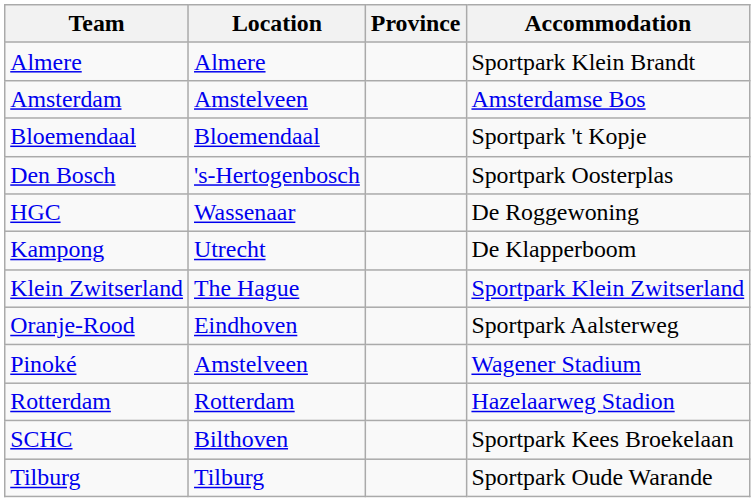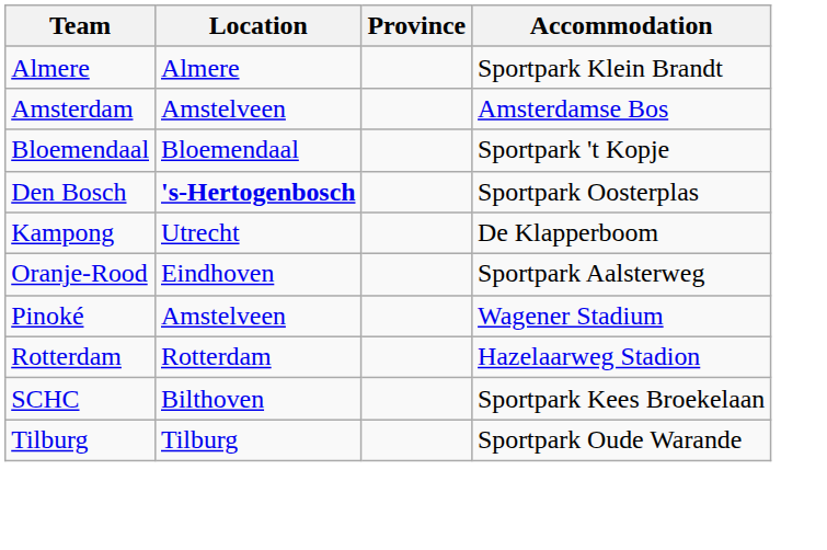Den Bosch | Location: normal -> bold
- row: HGC | Wassenaar | De Roggewoning
- row: Klein Zwitserland | The Hague | Sportpark Klein Zwitserland
